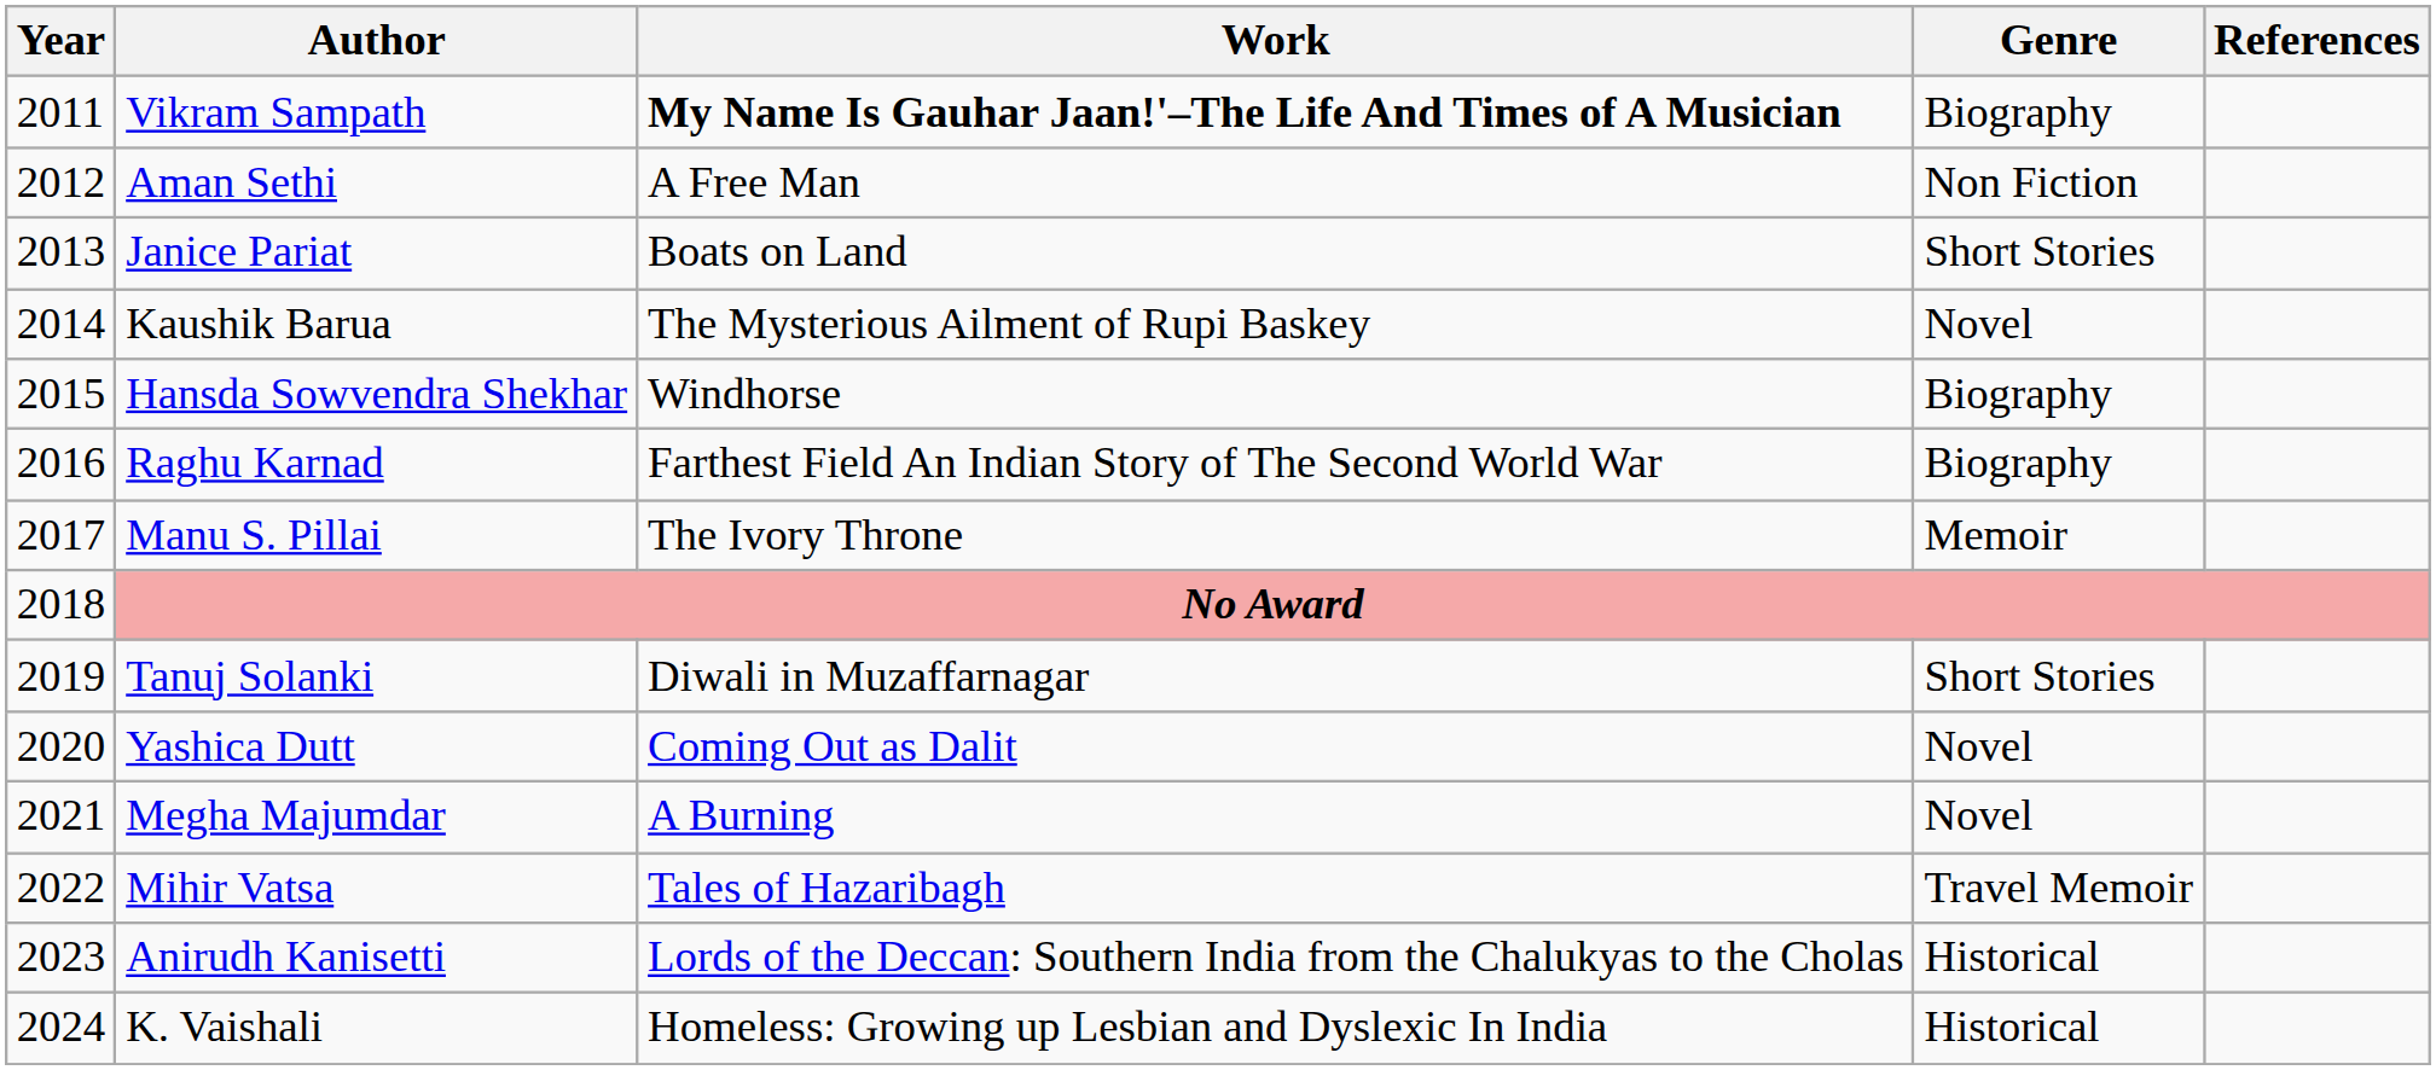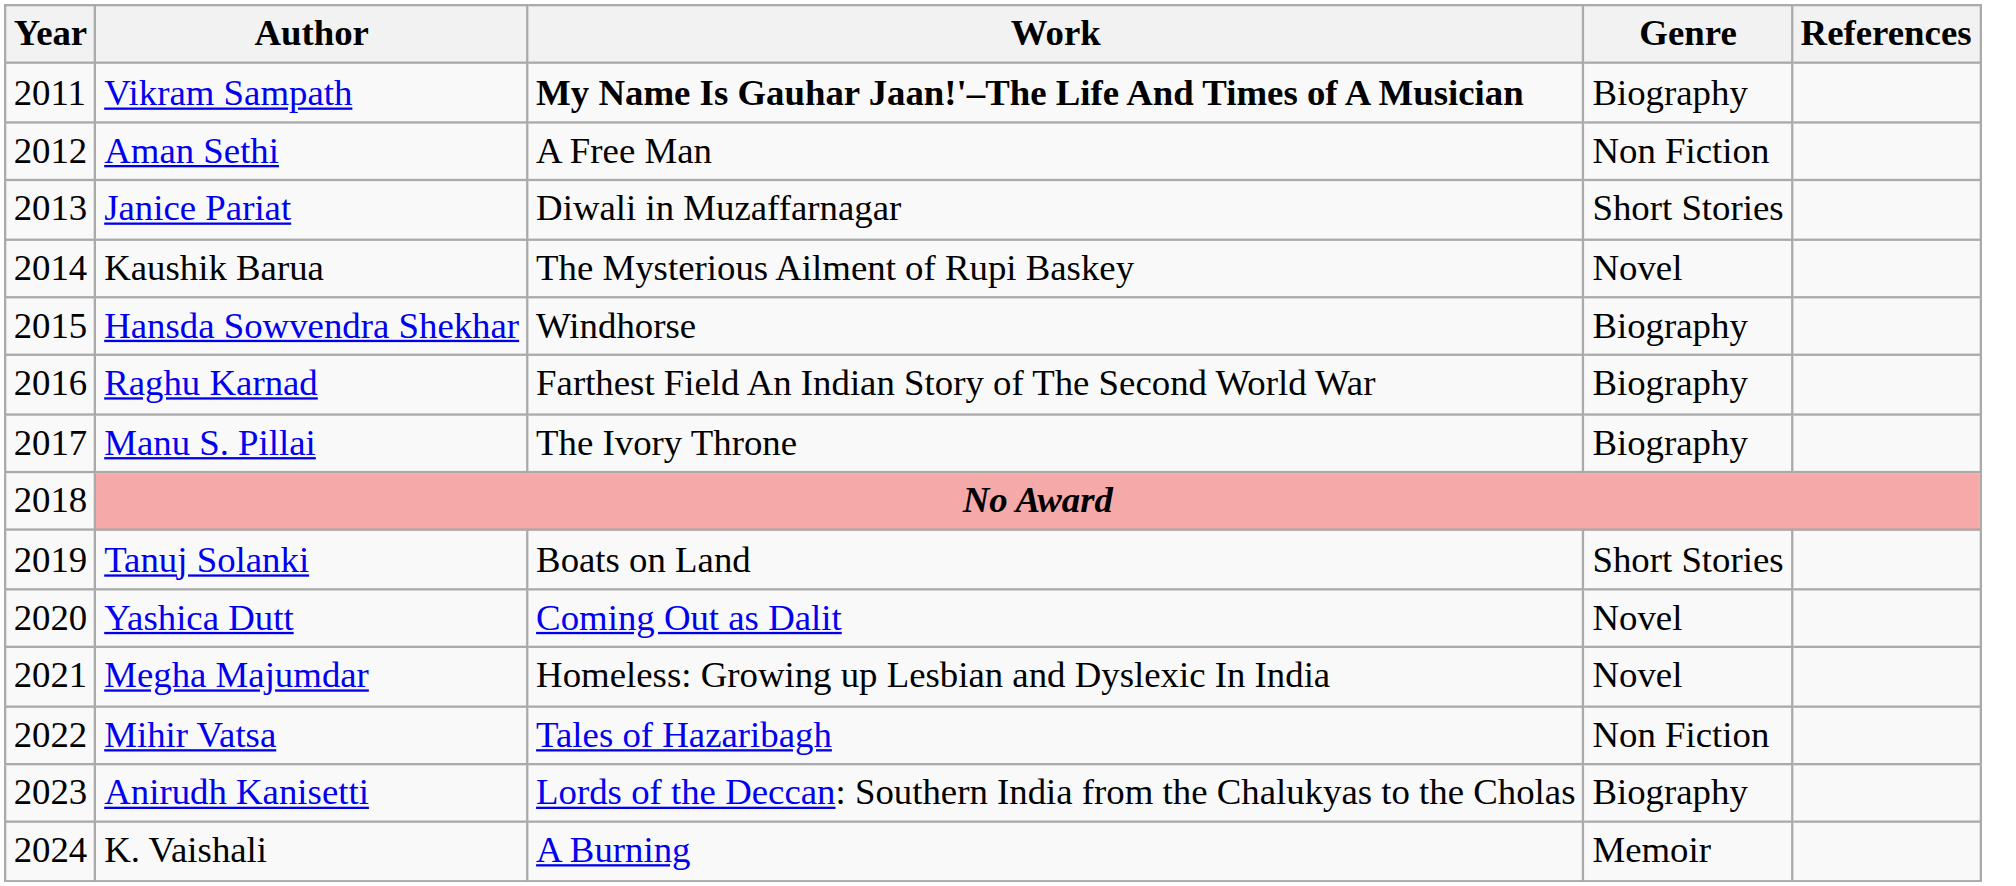Janice Pariat | Work: Boats on Land -> Diwali in Muzaffarnagar
Manu S. Pillai | Genre: Memoir -> Biography
Tanuj Solanki | Work: Diwali in Muzaffarnagar -> Boats on Land
Megha Majumdar | Work: A Burning -> Homeless: Growing up Lesbian and Dyslexic In India
Mihir Vatsa | Genre: Travel Memoir -> Non Fiction
Anirudh Kanisetti | Genre: Historical -> Biography
K. Vaishali | Work: Homeless: Growing up Lesbian and Dyslexic In India -> A Burning
K. Vaishali | Genre: Historical -> Memoir
